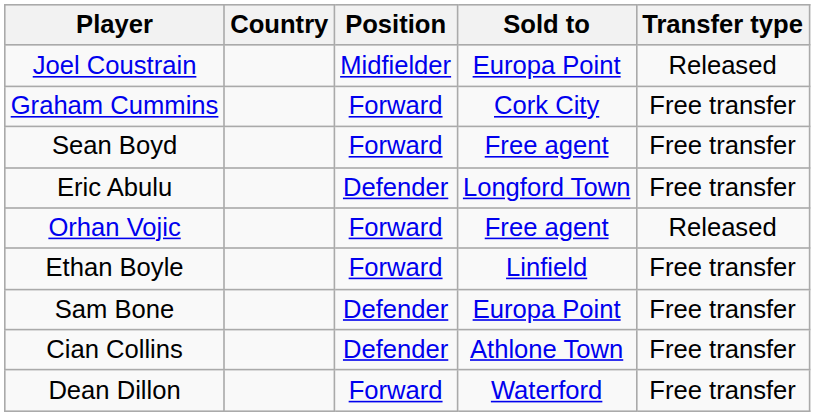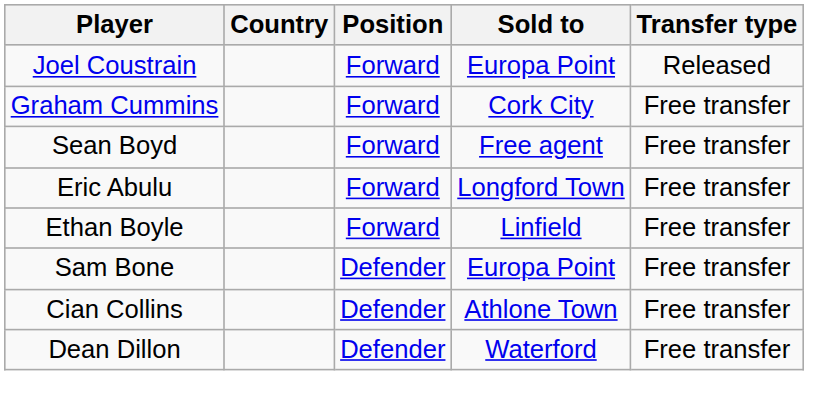Joel Coustrain | Position: Midfielder -> Forward
Eric Abulu | Position: Defender -> Forward
- row: Orhan Vojic | Forward | Free agent | Released
Dean Dillon | Position: Forward -> Defender
